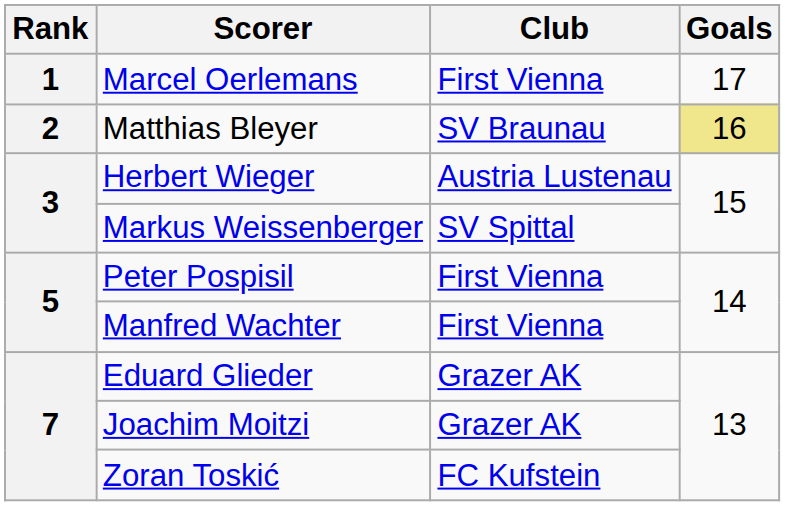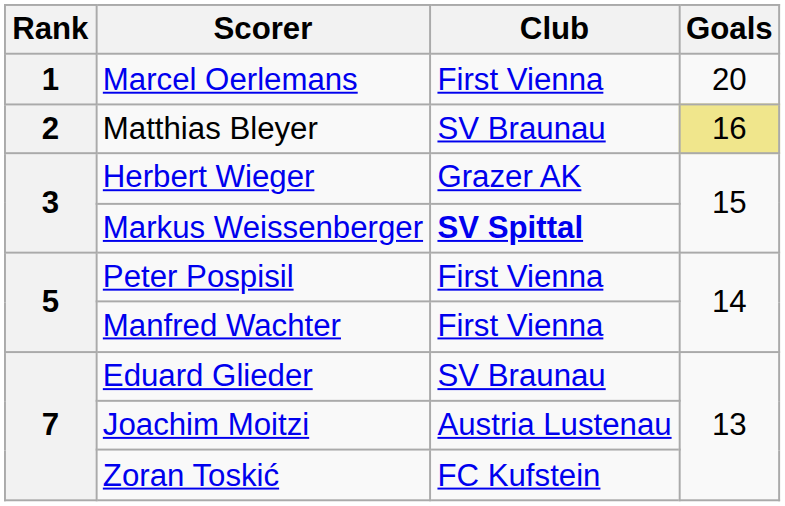Marcel Oerlemans | Goals: 17 -> 20
Herbert Wieger | Club: Austria Lustenau -> Grazer AK
Markus Weissenberger | Club: normal -> bold
Eduard Glieder | Club: Grazer AK -> SV Braunau
Joachim Moitzi | Club: Grazer AK -> Austria Lustenau
